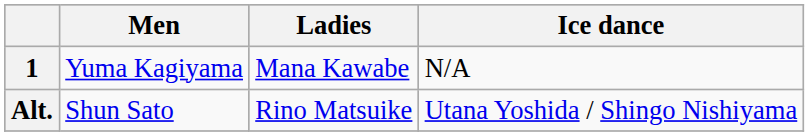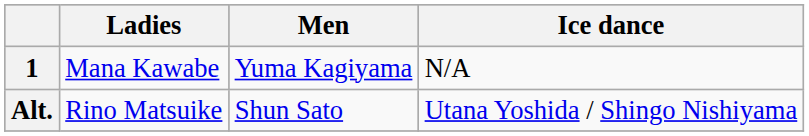columns swapped: Men <-> Ladies
